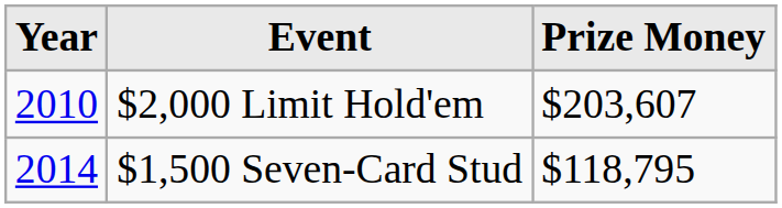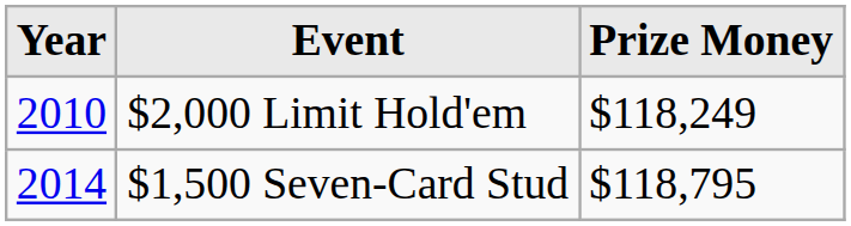$2,000 Limit Hold'em | Prize Money: $203,607 -> $118,249
